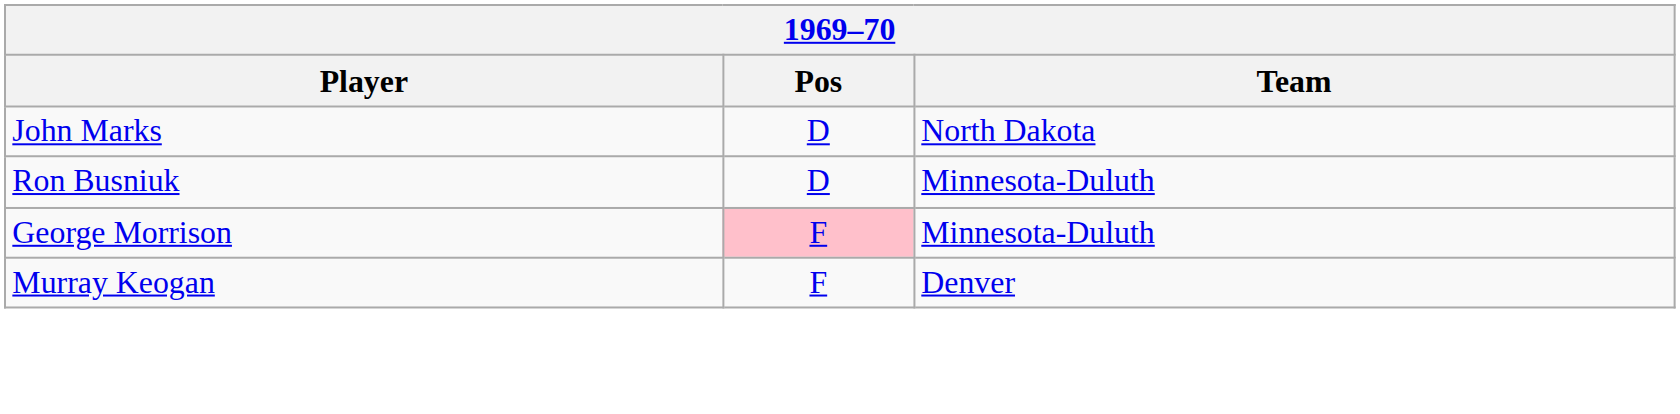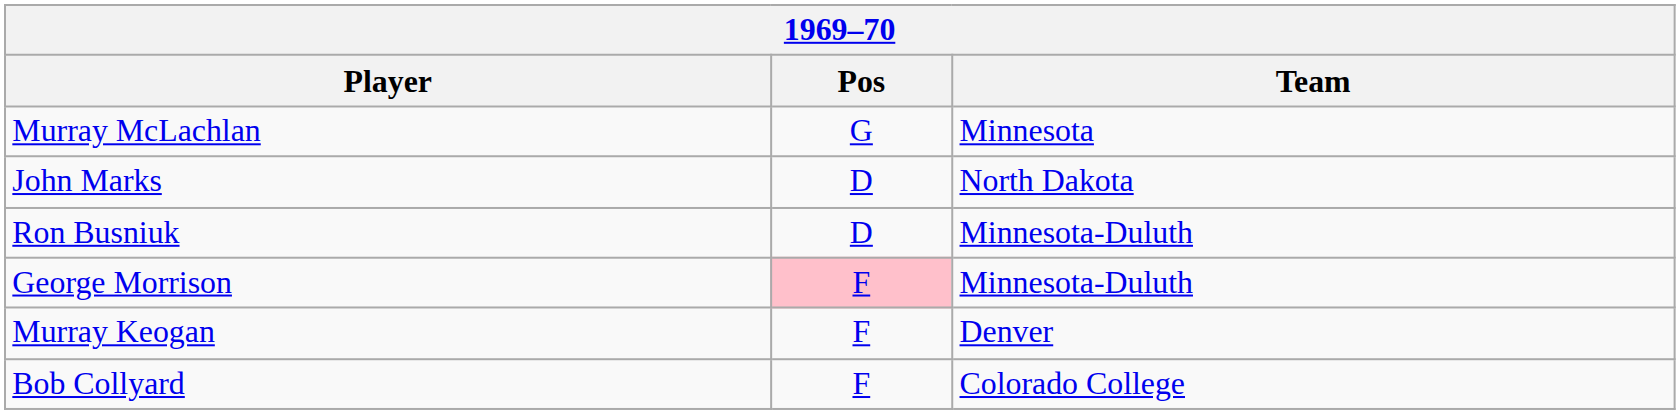+ row: Murray McLachlan | G | Minnesota
+ row: Bob Collyard | F | Colorado College
